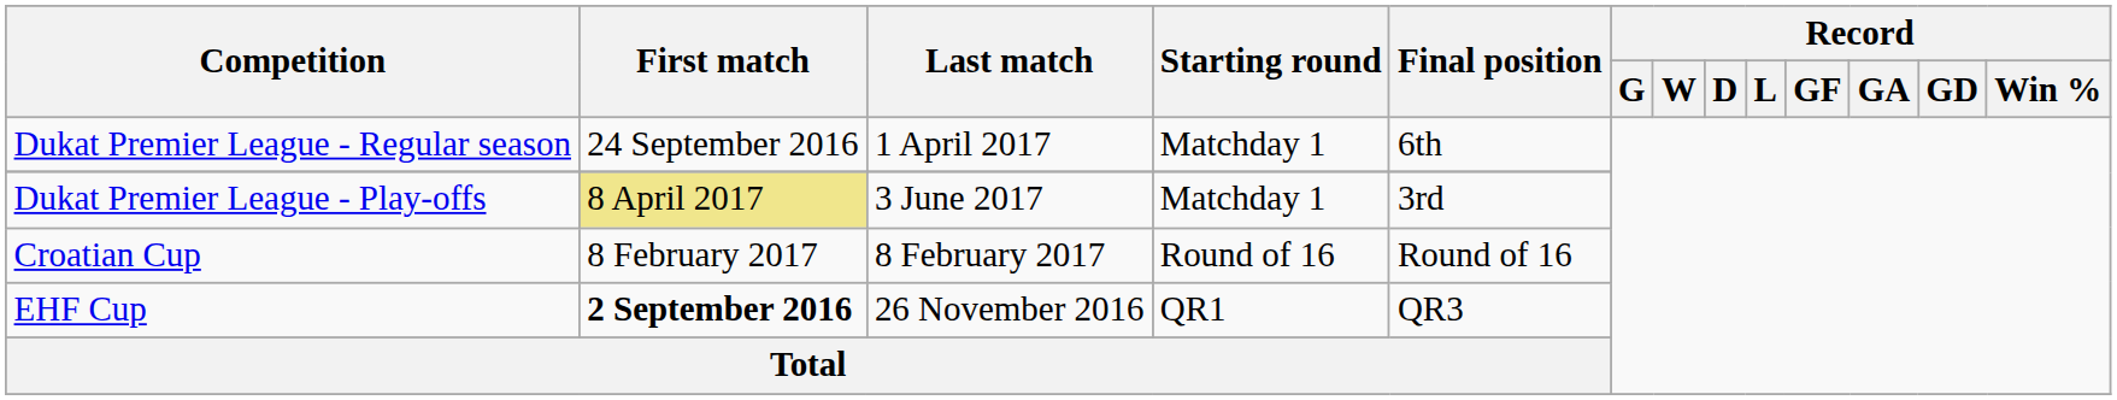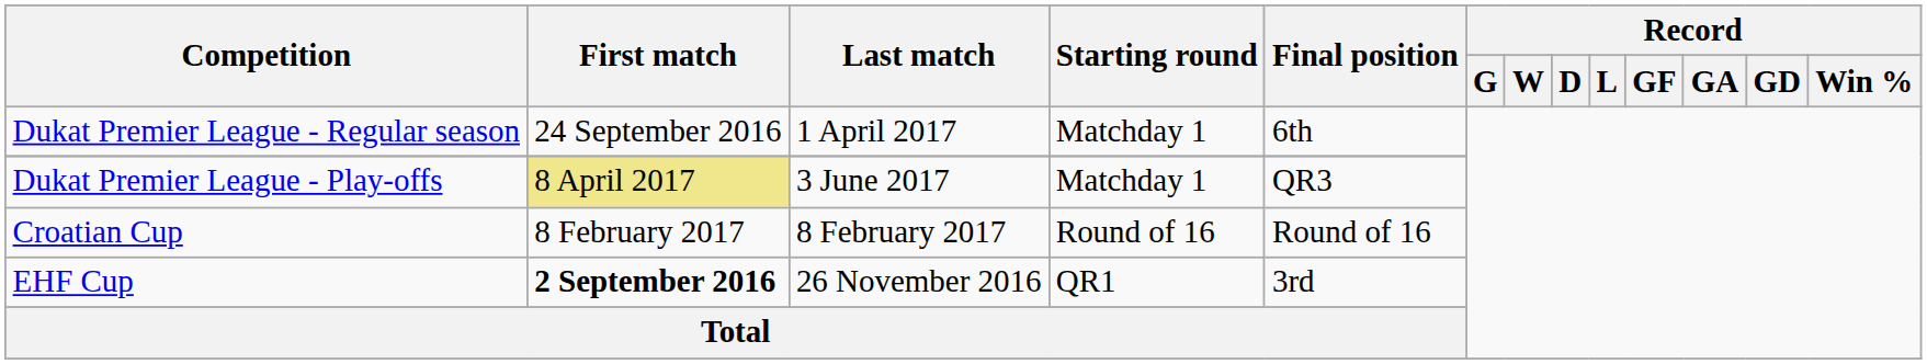Dukat Premier League - Play-offs | Final position: 3rd -> QR3
EHF Cup | Final position: QR3 -> 3rd
